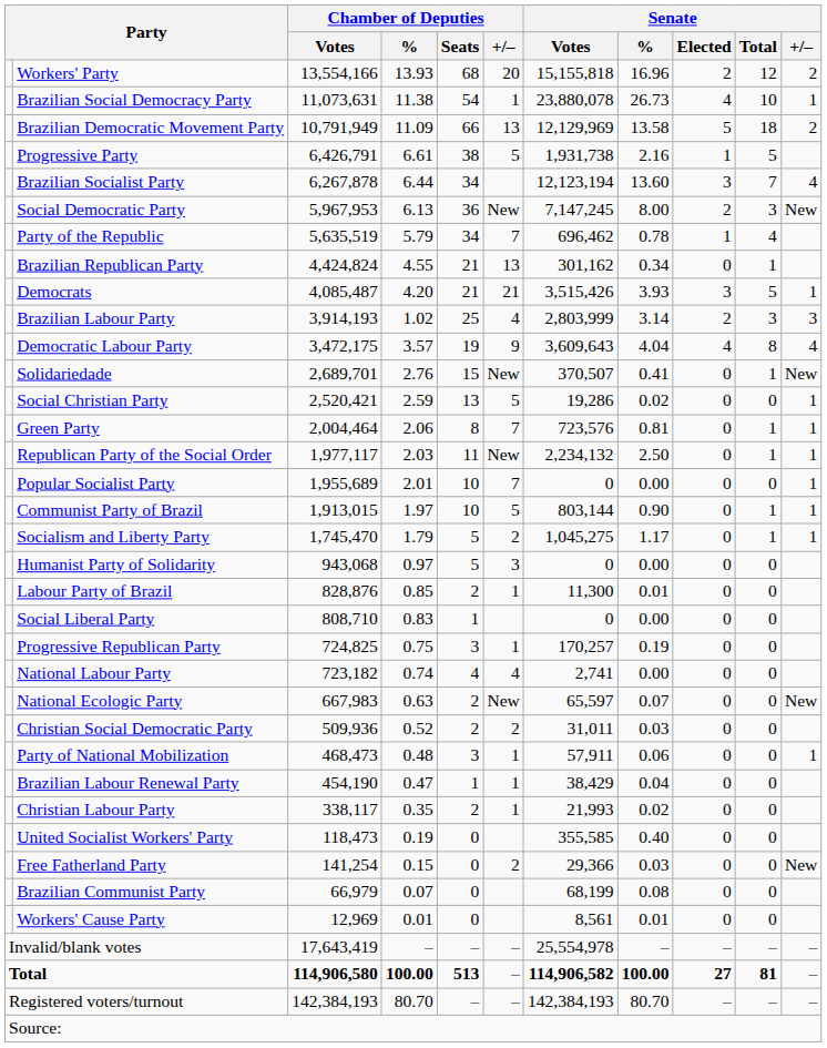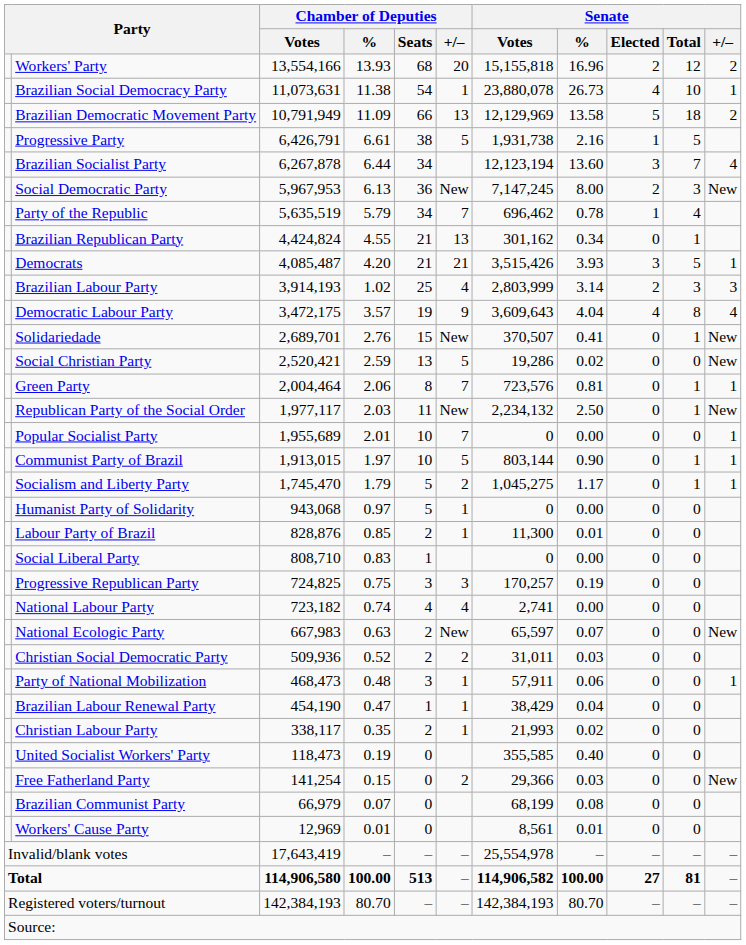Social Christian Party | Senate / +/–: 1 -> New
Republican Party of the Social Order | Senate / +/–: 1 -> New
Humanist Party of Solidarity | Chamber of Deputies / +/–: 3 -> 1
Progressive Republican Party | Chamber of Deputies / +/–: 1 -> 3
